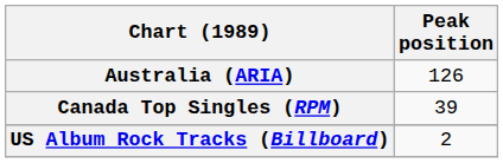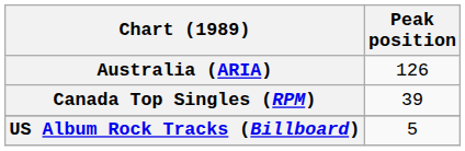US Album Rock Tracks (Billboard) | Peak position: 2 -> 5
